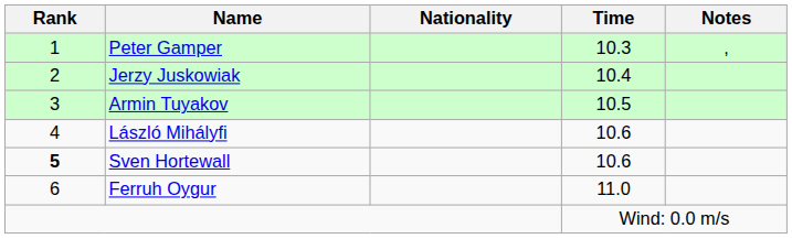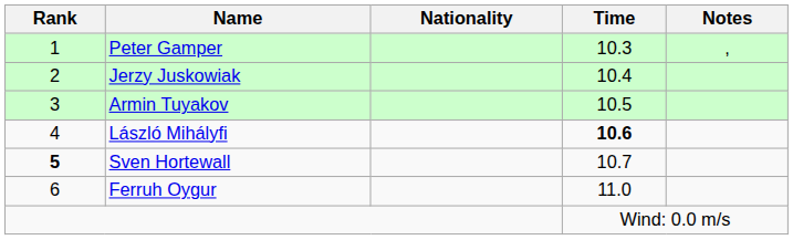László Mihályfi | Time: normal -> bold
Sven Hortewall | Time: 10.6 -> 10.7
